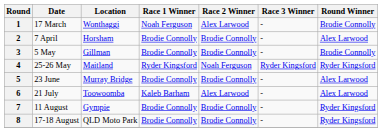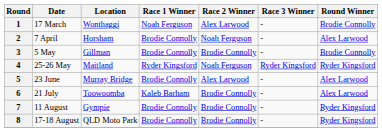2 | Race 2 Winner: Brodie Connolly -> Noah Ferguson
5 | Race 2 Winner: Brodie Connolly -> Alex Larwood
6 | Race 2 Winner: Alex Larwood -> Brodie Connolly
